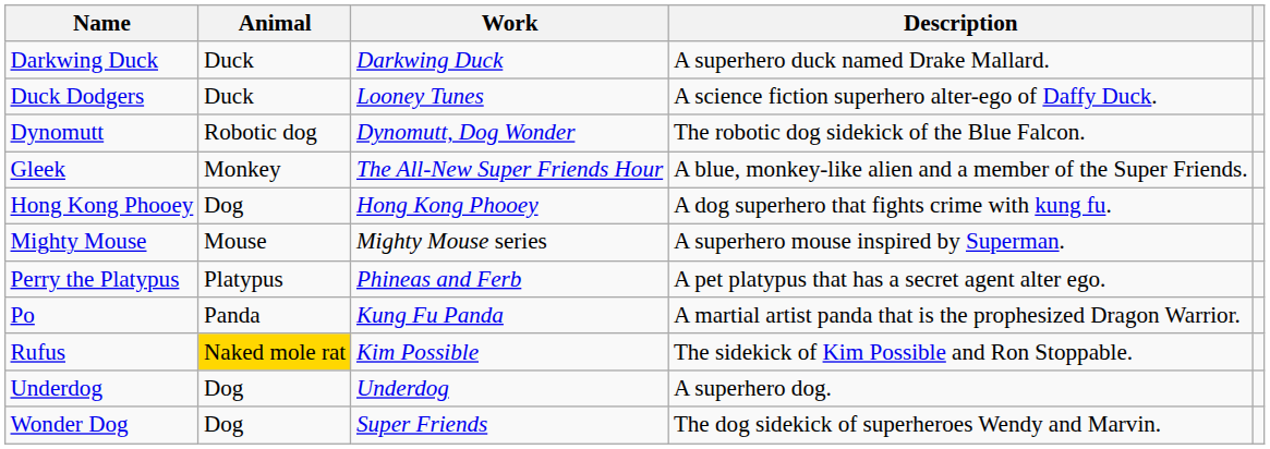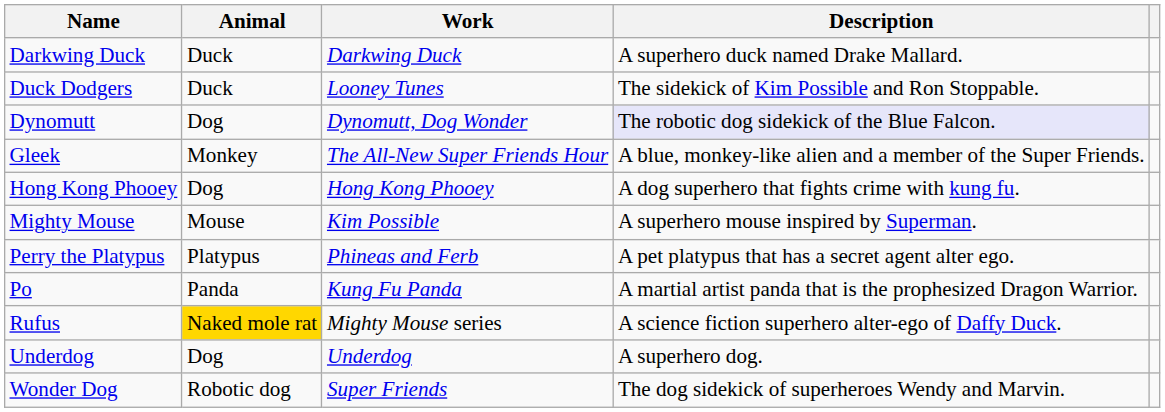Duck Dodgers | Description: A science fiction superhero alter-ego of Daffy Duck. -> The sidekick of Kim Possible and Ron Stoppable.
Dynomutt | Animal: Robotic dog -> Dog
Dynomutt | Description: no background -> lavender background
Mighty Mouse | Work: Mighty Mouse series -> Kim Possible
Rufus | Work: Kim Possible -> Mighty Mouse series
Rufus | Description: The sidekick of Kim Possible and Ron Stoppable. -> A science fiction superhero alter-ego of Daffy Duck.
Wonder Dog | Animal: Dog -> Robotic dog
